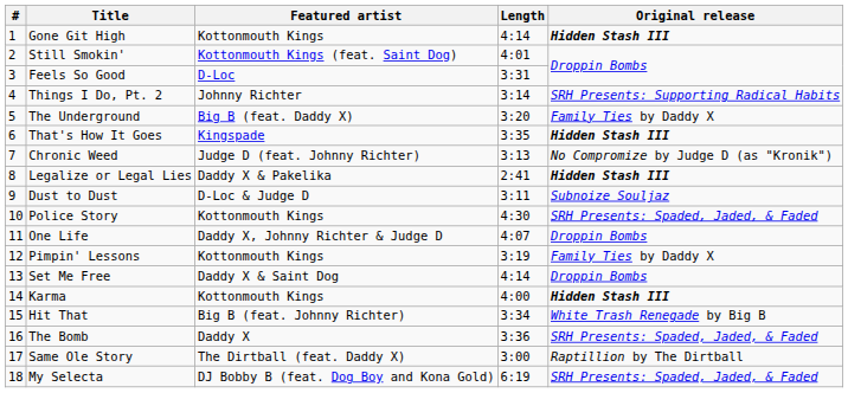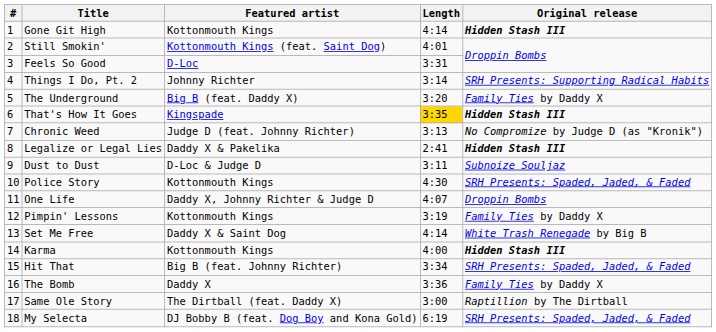That's How It Goes | Length: no background -> gold background
Set Me Free | Original release: Droppin Bombs -> White Trash Renegade by Big B
Hit That | Original release: White Trash Renegade by Big B -> SRH Presents: Spaded, Jaded, & Faded
The Bomb | Original release: SRH Presents: Spaded, Jaded, & Faded -> Family Ties by Daddy X
